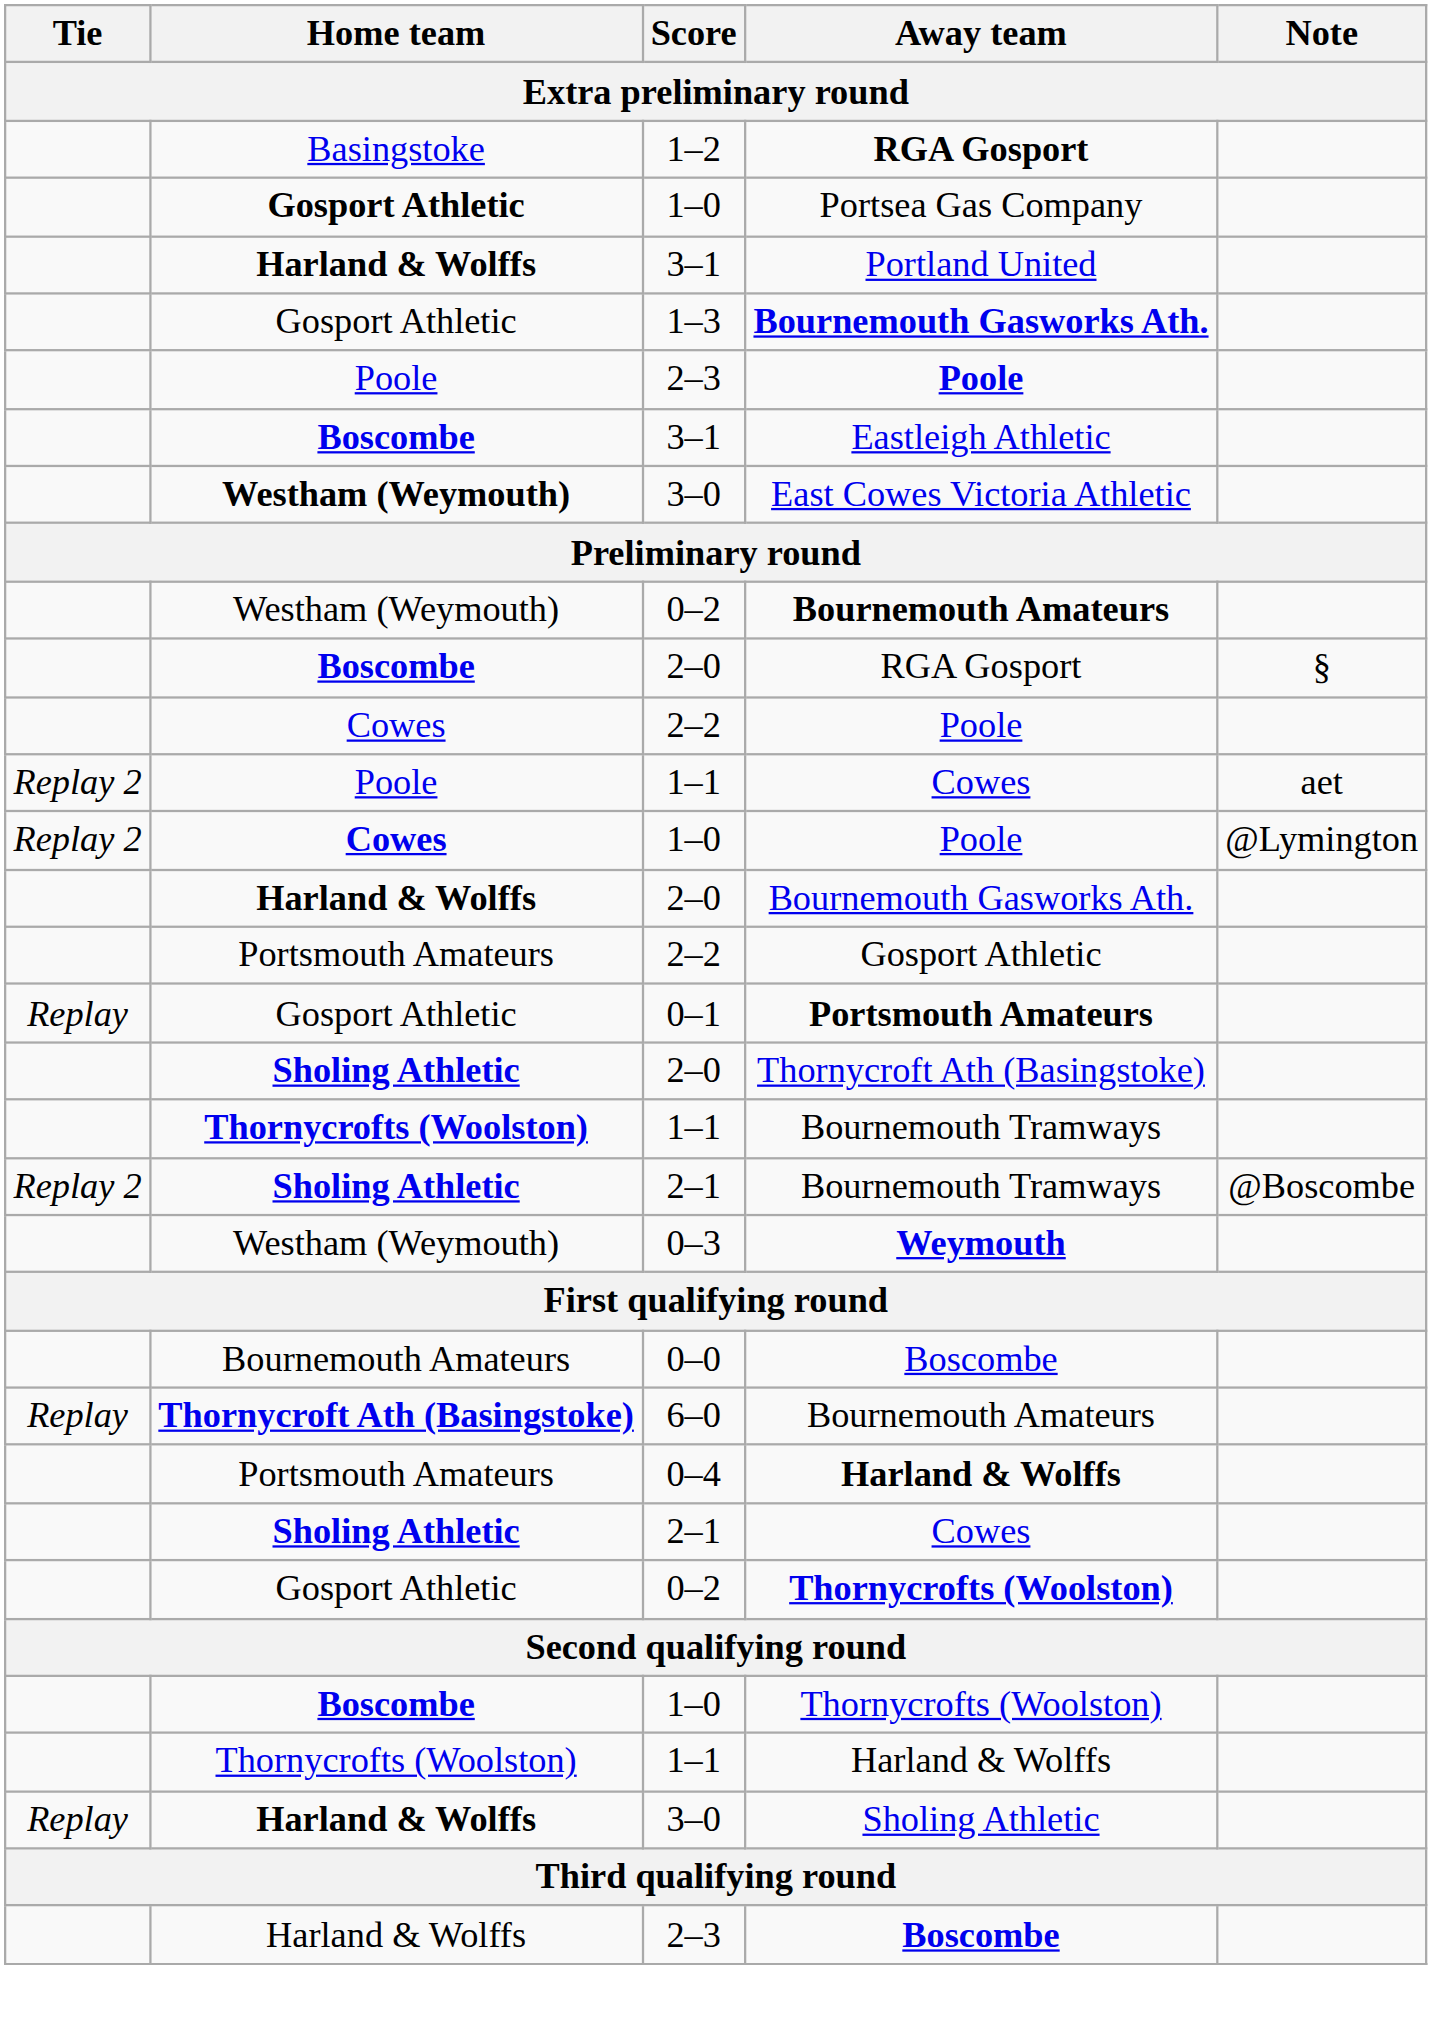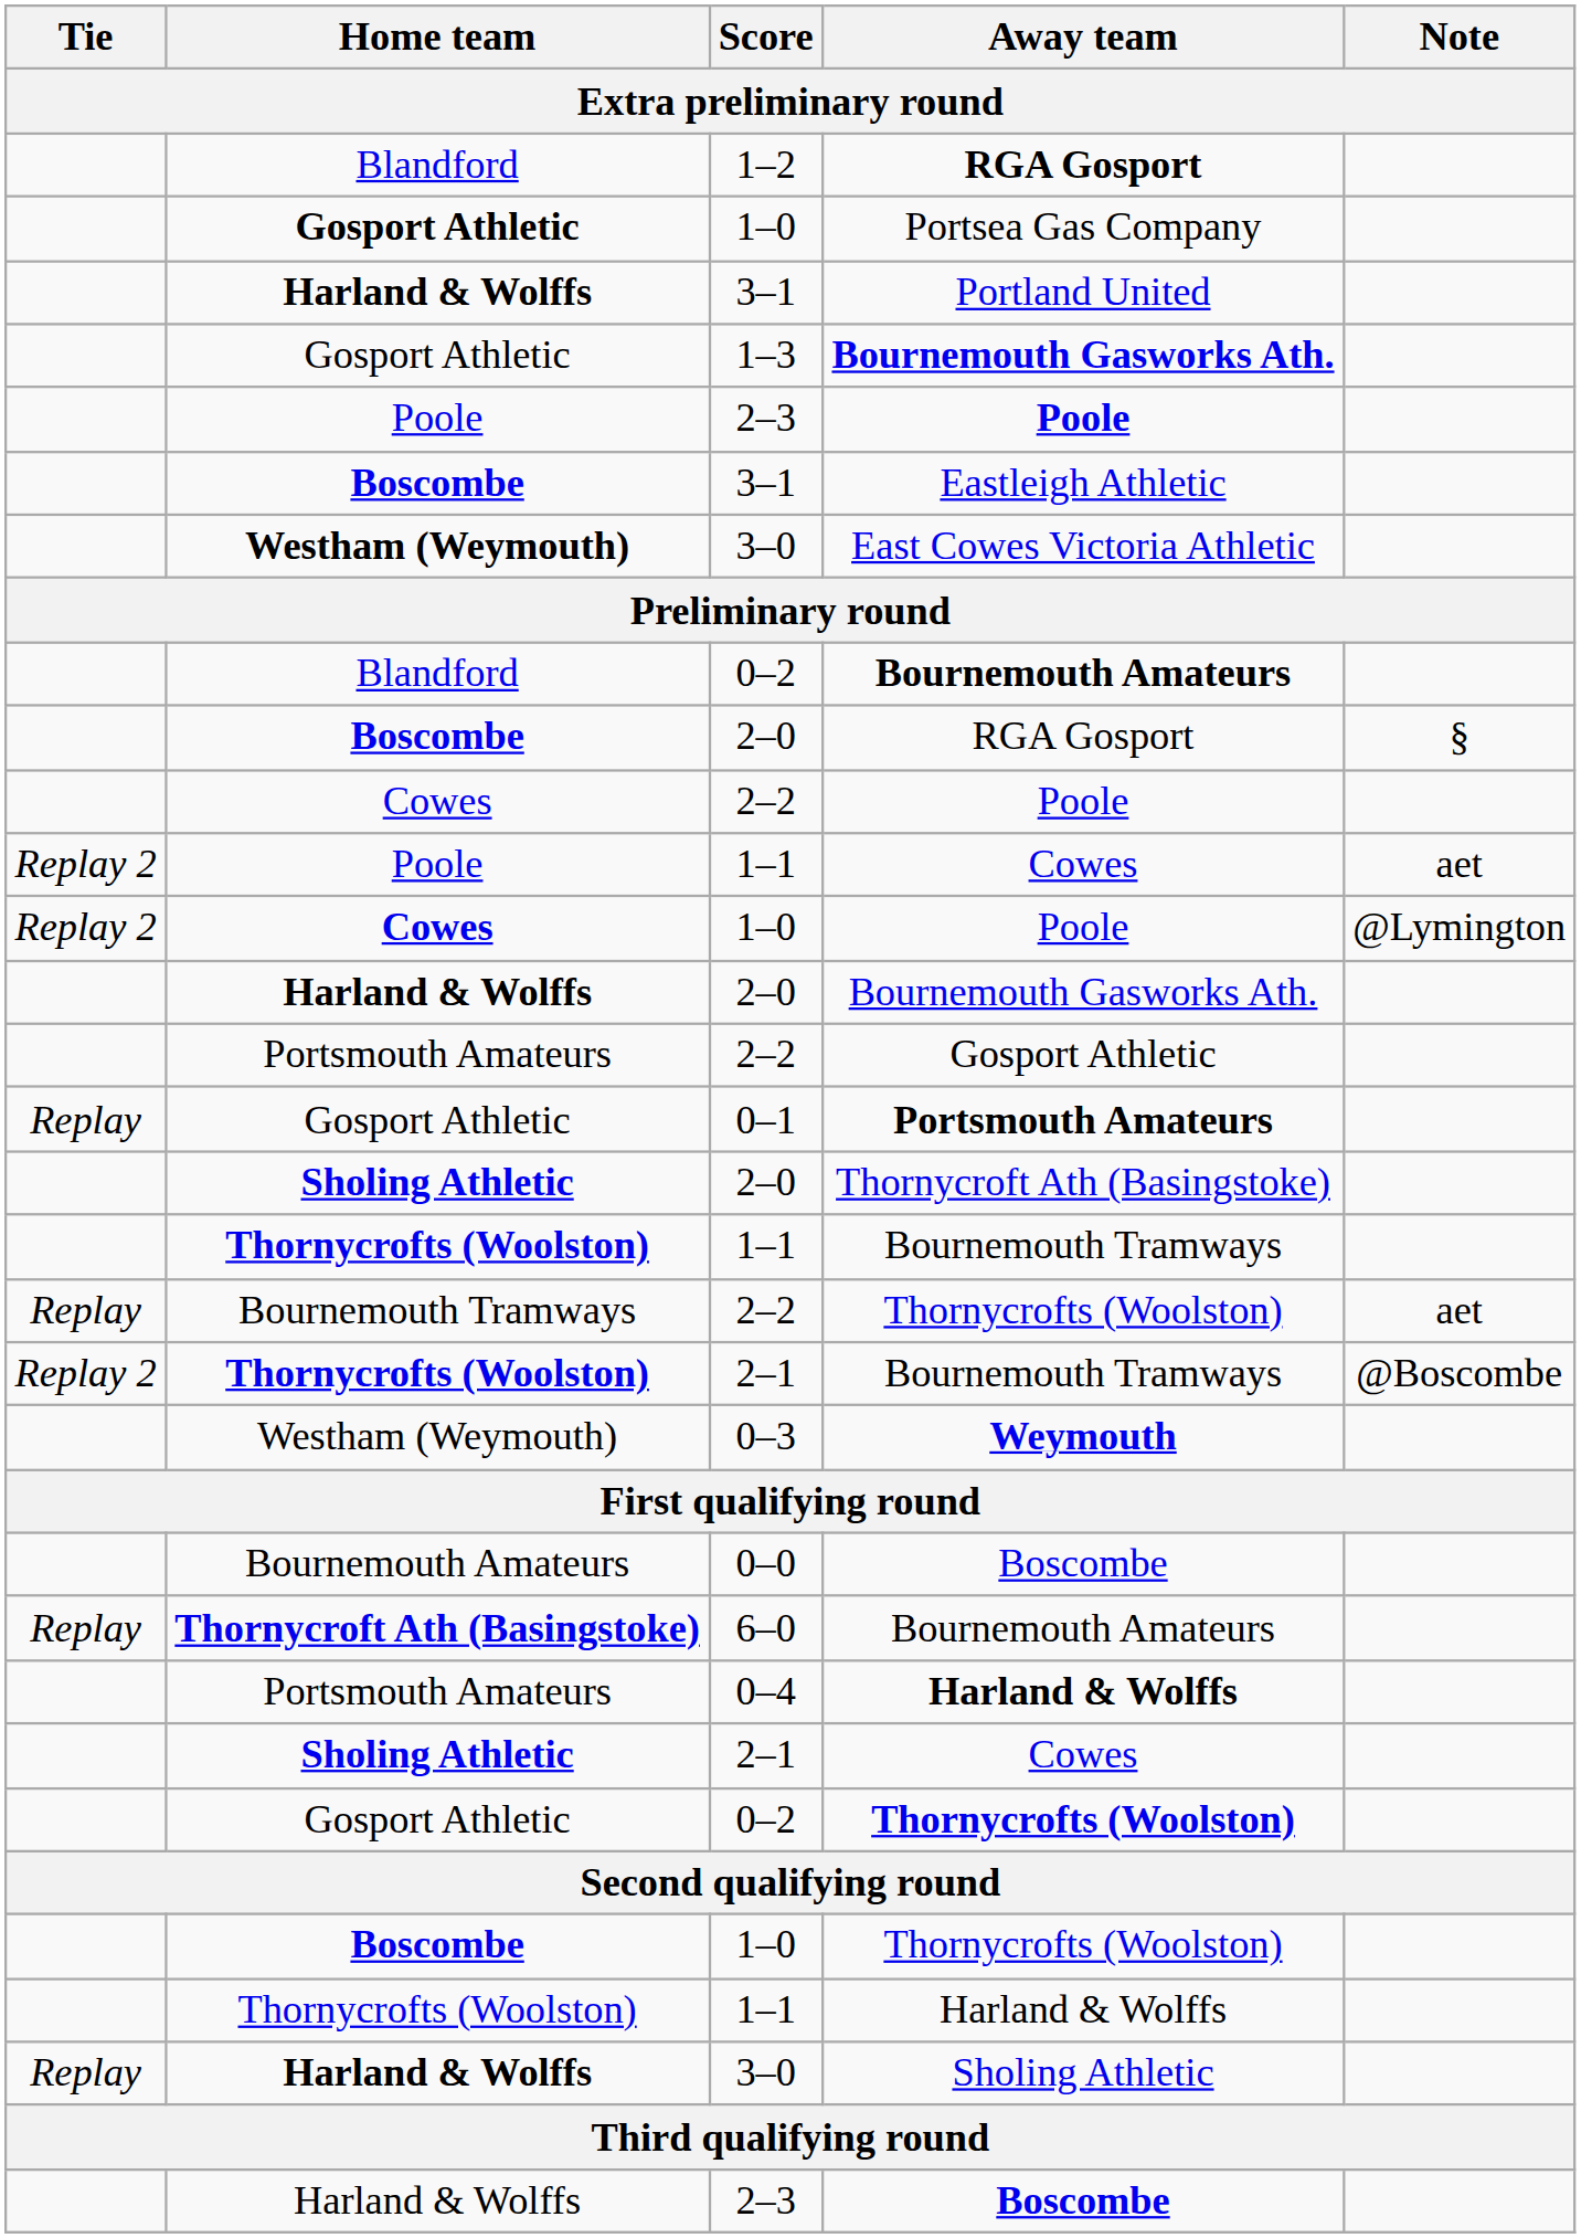1–2 / RGA Gosport | Home team: Basingstoke -> Blandford
0–2 / Bournemouth Amateurs | Home team: Westham (Weymouth) -> Blandford
+ row: Replay | Bournemouth Tramways | 2–2 | Thornycrofts (Woolston) | aet
2–1 / Bournemouth Tramways | Home team: Sholing Athletic -> Thornycrofts (Woolston)
